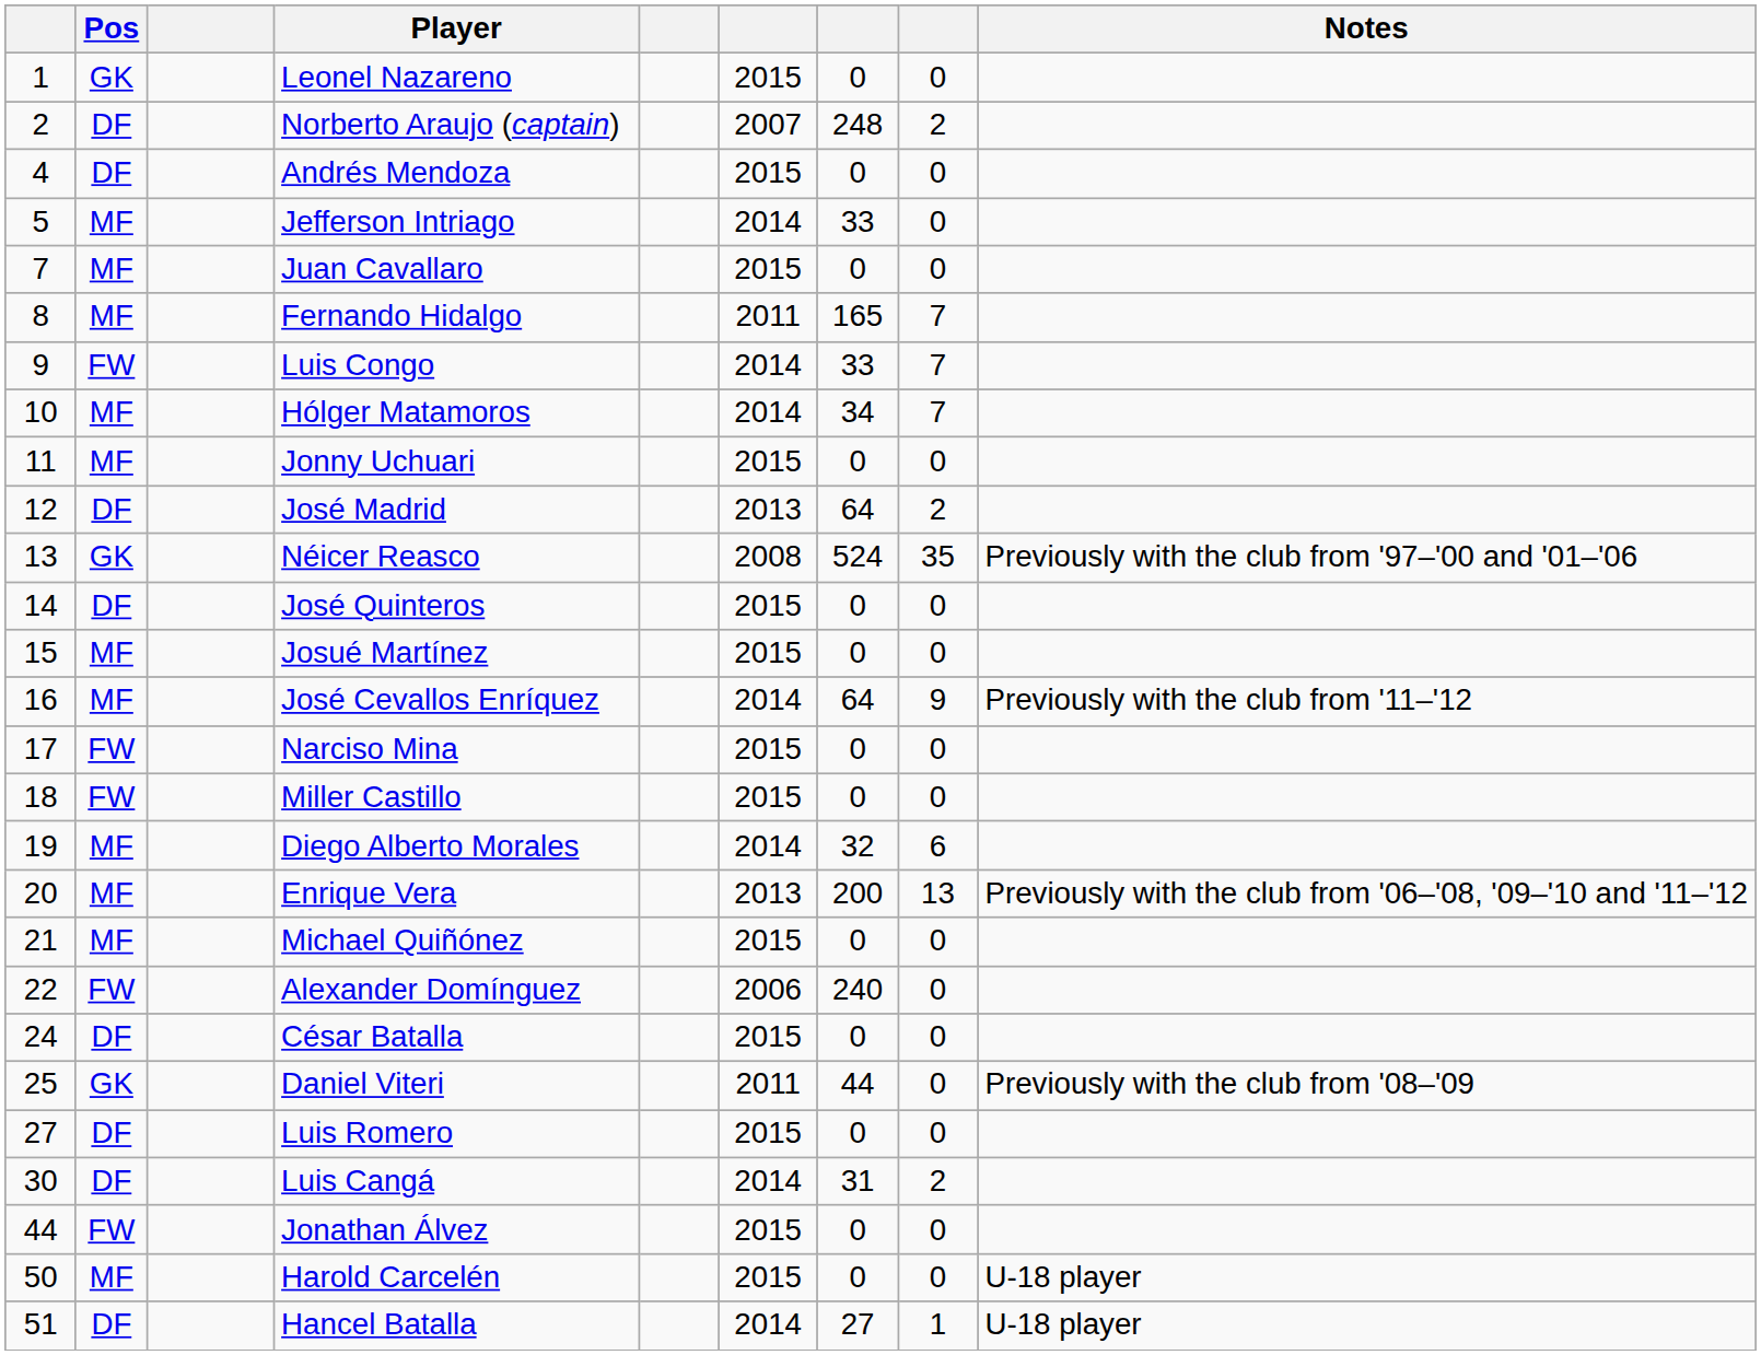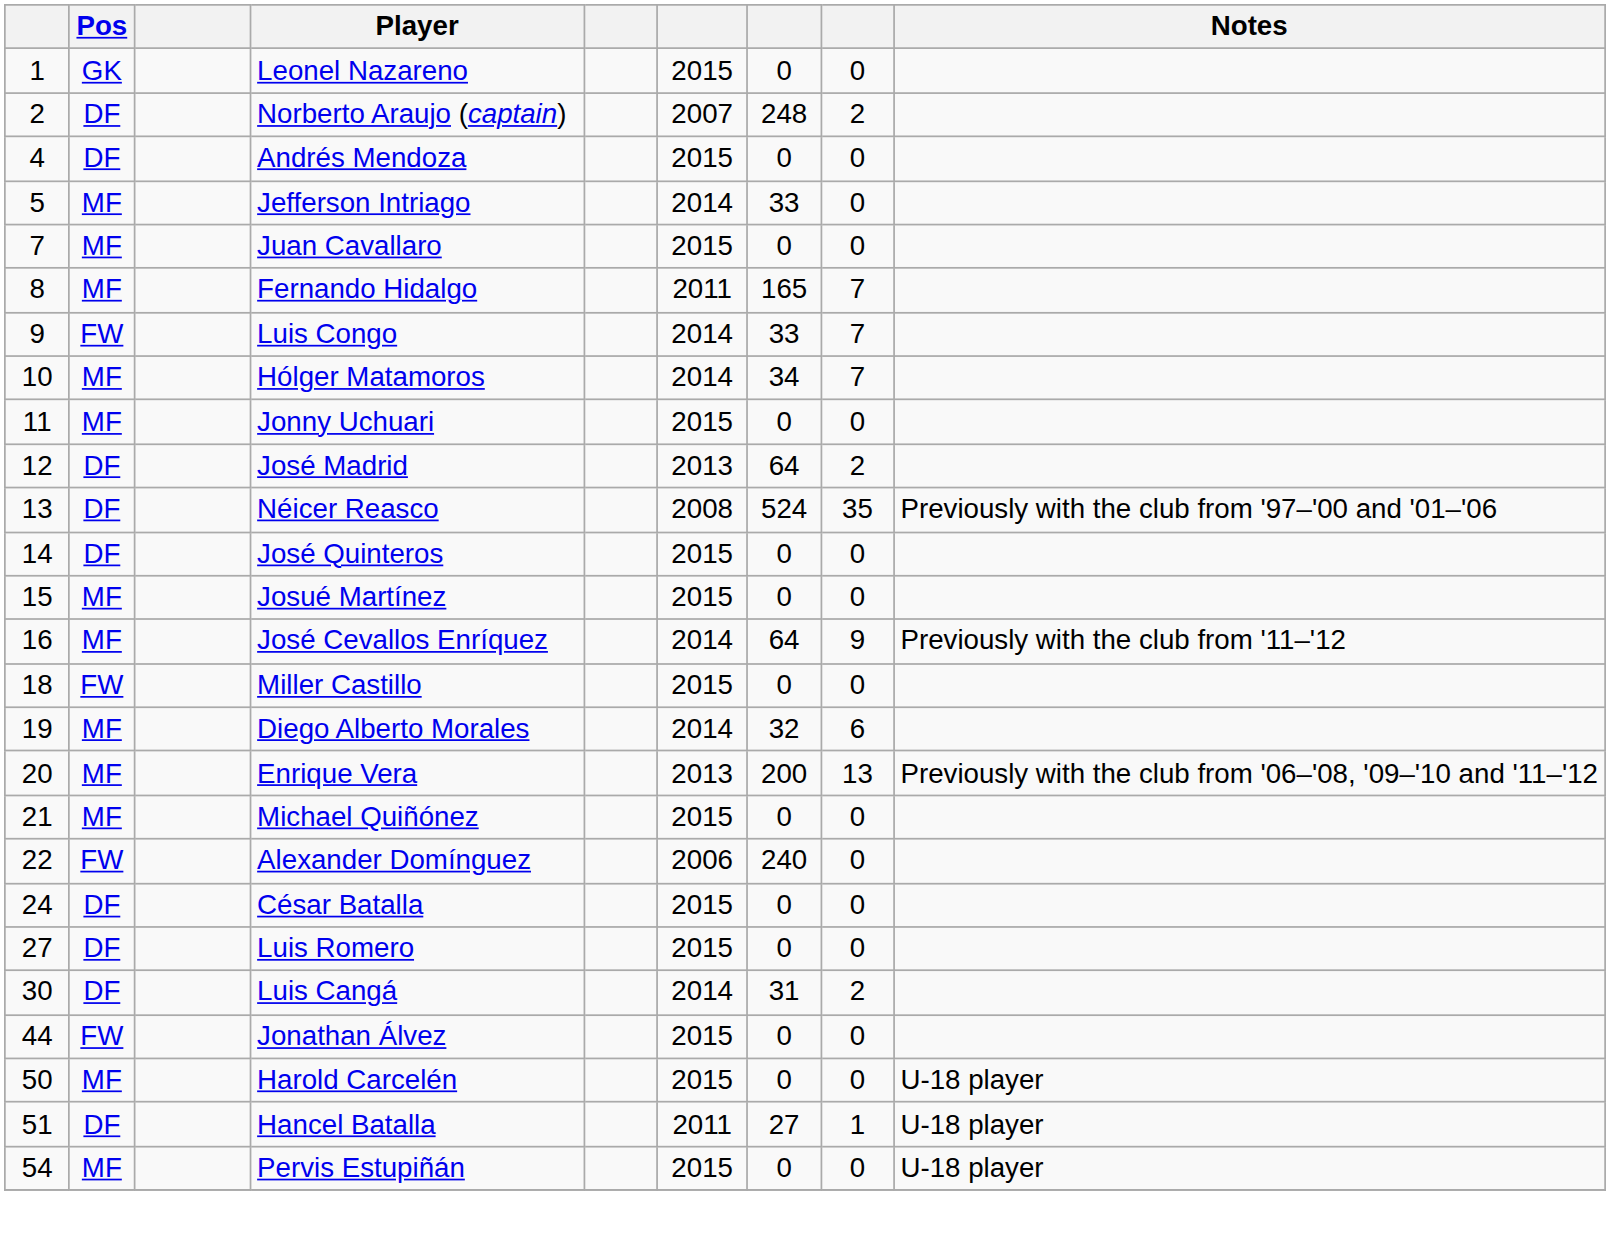Néicer Reasco | Pos: GK -> DF
- row: 17 | FW | Narciso Mina | 2015 | 0 | 0
- row: 25 | GK | Daniel Viteri | 2011 | 44 | 0 | Previously with the club from '08–'09
Hancel Batalla | column 6: 2014 -> 2011
+ row: 54 | MF | Pervis Estupiñán | 2015 | 0 | 0 | U-18 player
